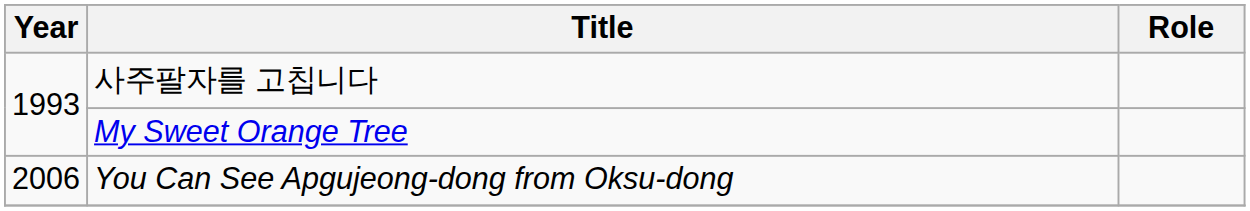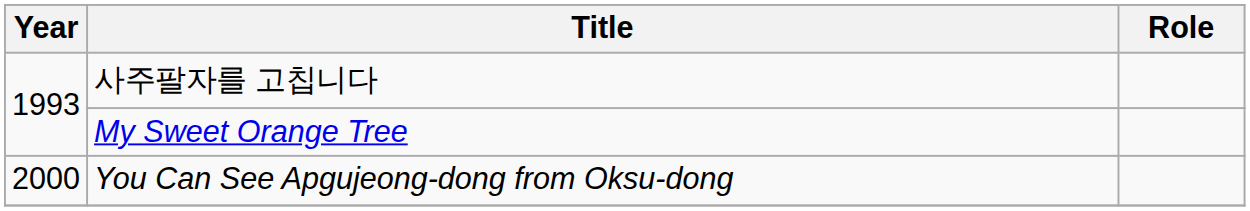You Can See Apgujeong-dong from Oksu-dong | Year: 2006 -> 2000
